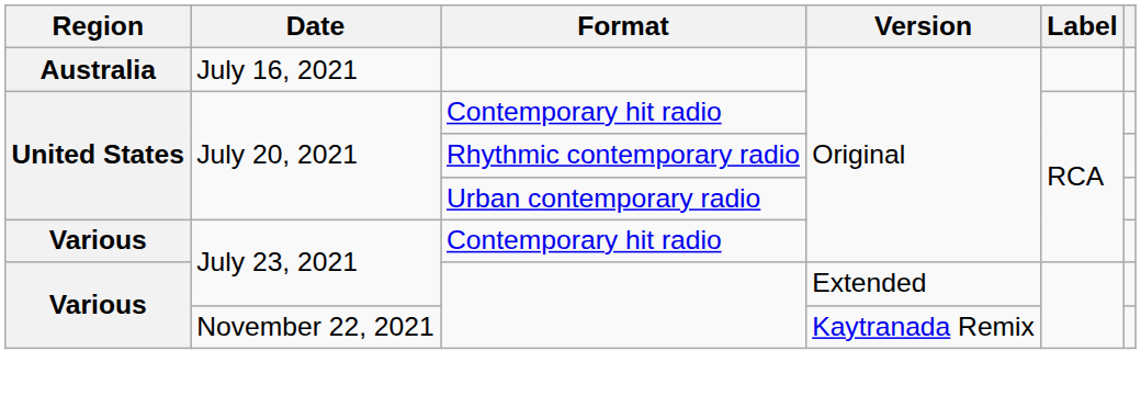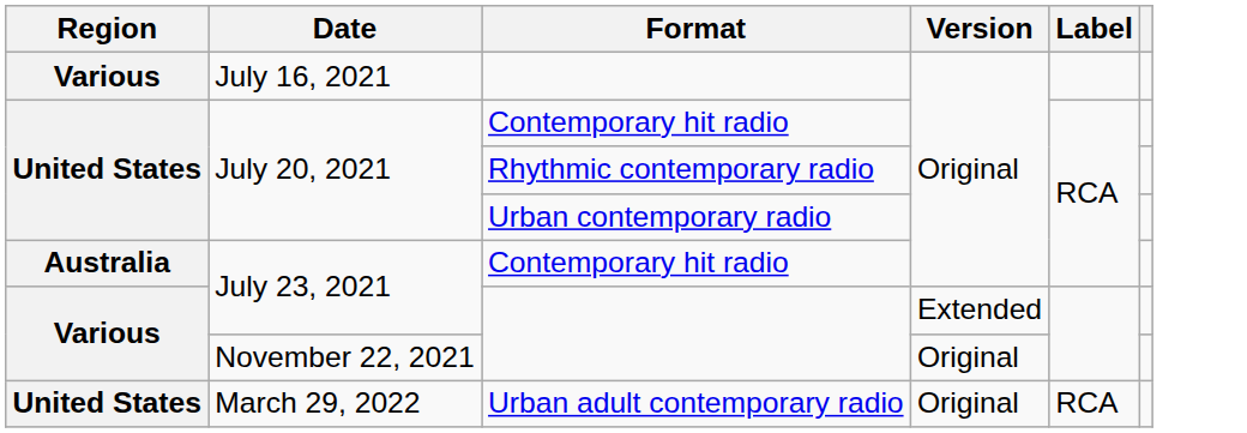July 16, 2021 | Region: Australia -> Various
July 23, 2021 / Contemporary hit radio | Region: Various -> Australia
November 22, 2021 | Version: Kaytranada Remix -> Original
+ row: United States | March 29, 2022 | Urban adult contemporary radio | Original | RCA
